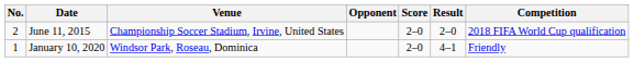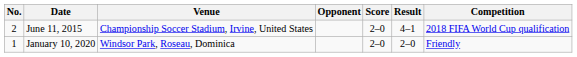June 11, 2015 | Result: 2–0 -> 4–1
January 10, 2020 | Result: 4–1 -> 2–0
